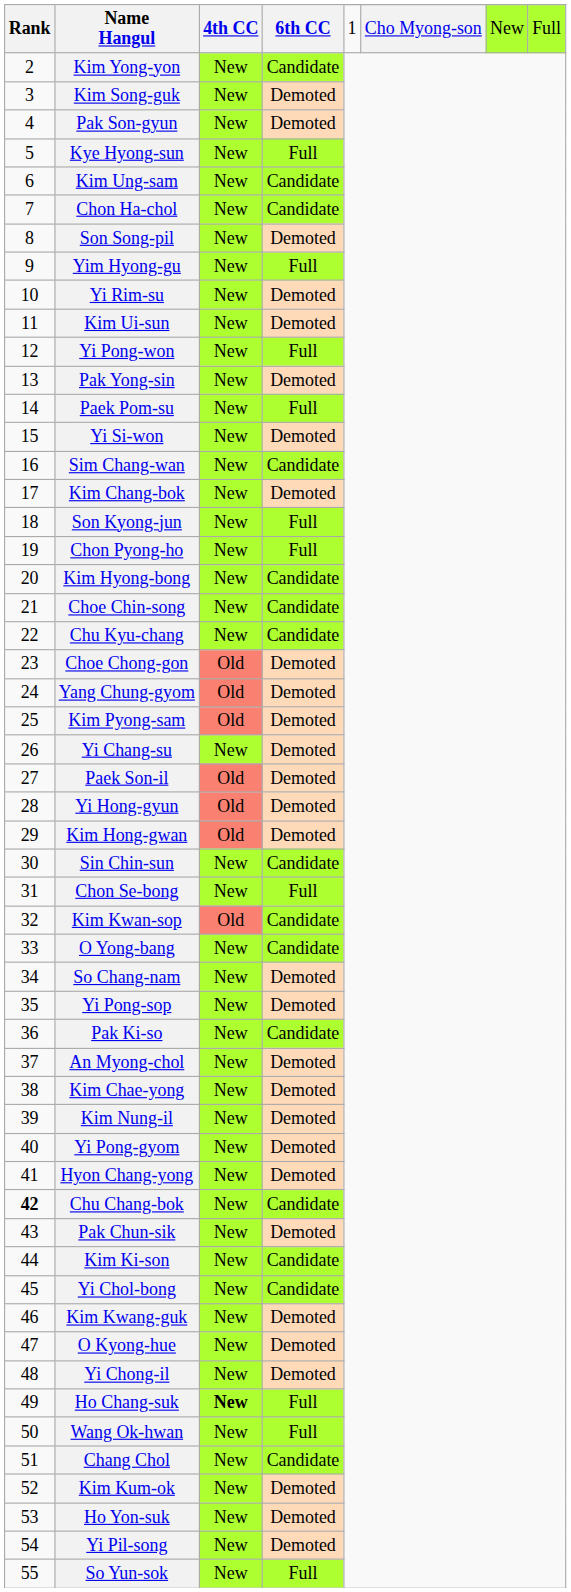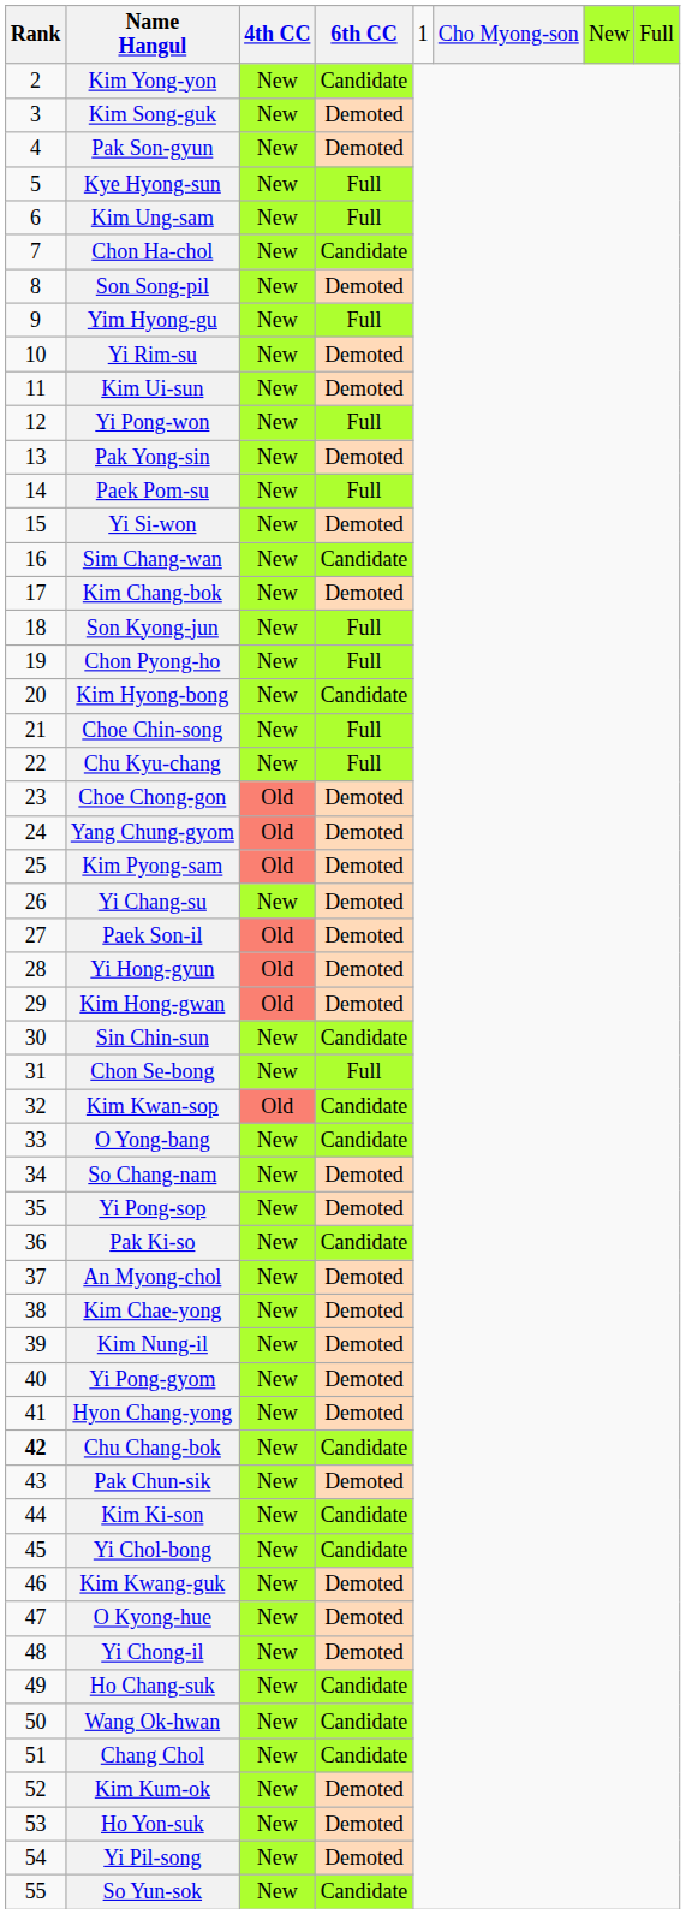Kim Ung-sam | 6th CC: Candidate -> Full
Choe Chin-song | 6th CC: Candidate -> Full
Chu Kyu-chang | 6th CC: Candidate -> Full
Ho Chang-suk | 4th CC: bold -> normal
Ho Chang-suk | 6th CC: Full -> Candidate
Wang Ok-hwan | 6th CC: Full -> Candidate
So Yun-sok | 6th CC: Full -> Candidate
